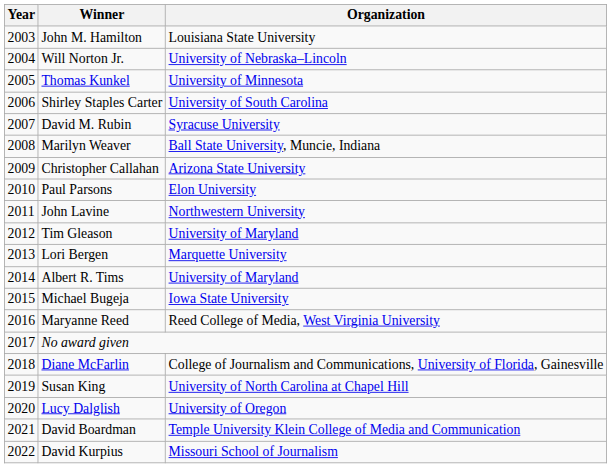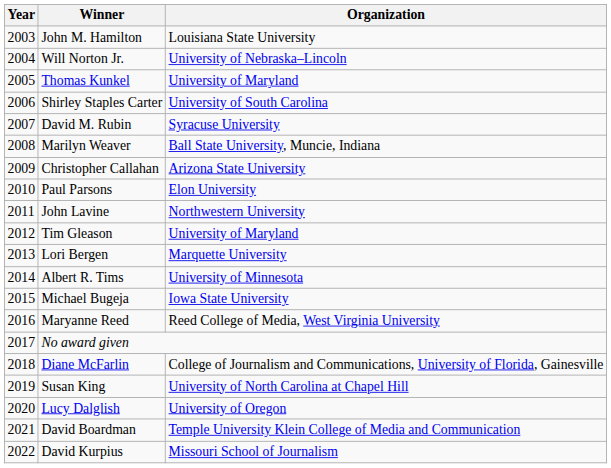Thomas Kunkel | Organization: University of Minnesota -> University of Maryland
Albert R. Tims | Organization: University of Maryland -> University of Minnesota
